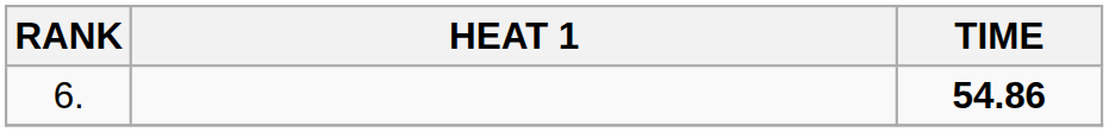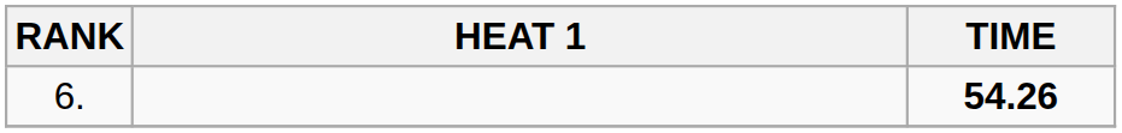6. | TIME: 54.86 -> 54.26
